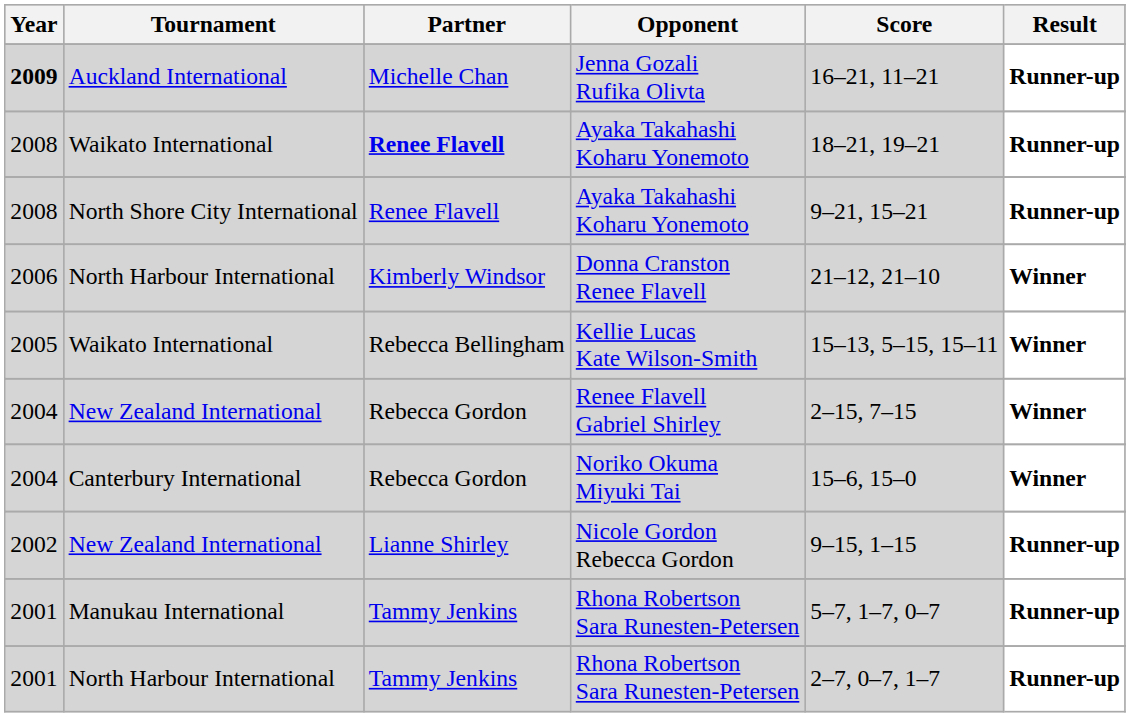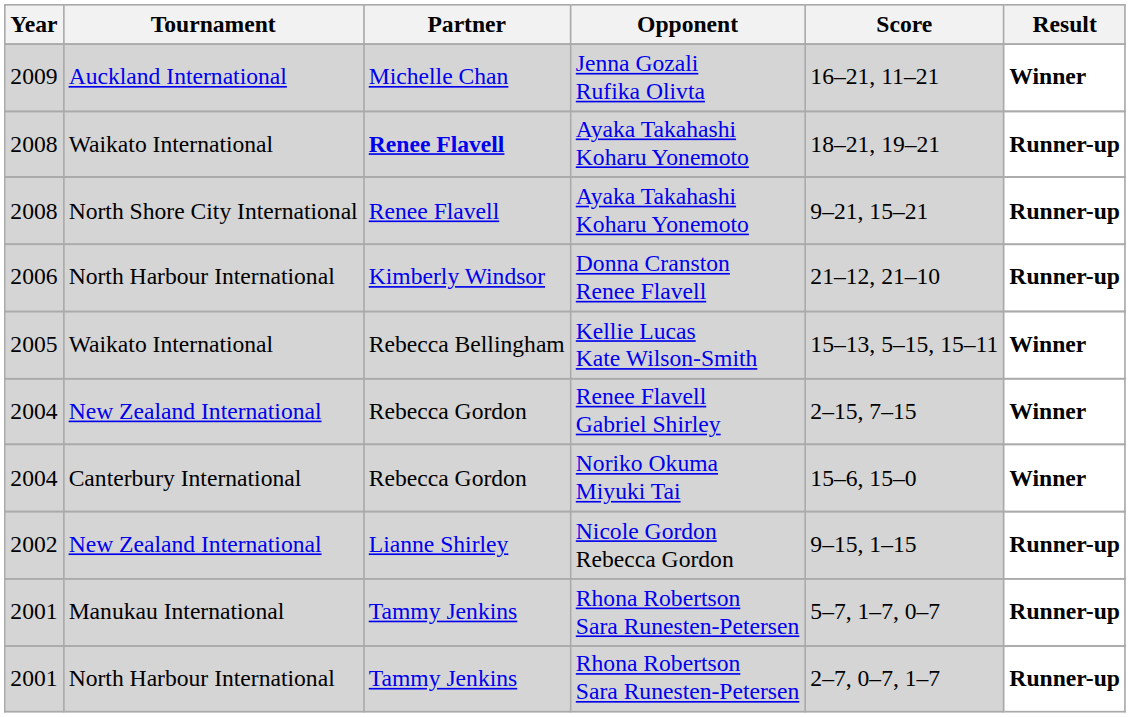Jenna Gozali Rufika Olivta | Year: bold -> normal
Jenna Gozali Rufika Olivta | Result: Runner-up -> Winner
Donna Cranston Renee Flavell | Result: Winner -> Runner-up
